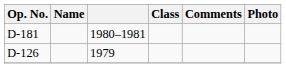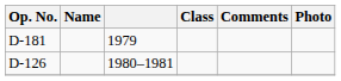D-181 | column 3: 1980–1981 -> 1979
D-126 | column 3: 1979 -> 1980–1981
